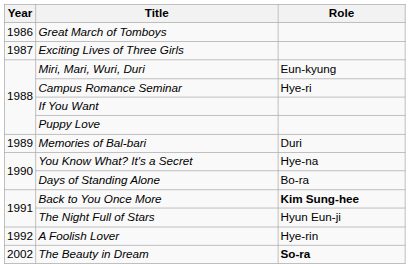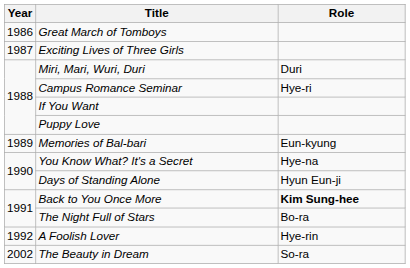Miri, Mari, Wuri, Duri | Role: Eun-kyung -> Duri
Memories of Bal-bari | Role: Duri -> Eun-kyung
Days of Standing Alone | Role: Bo-ra -> Hyun Eun-ji
The Night Full of Stars | Role: Hyun Eun-ji -> Bo-ra
The Beauty in Dream | Role: bold -> normal
